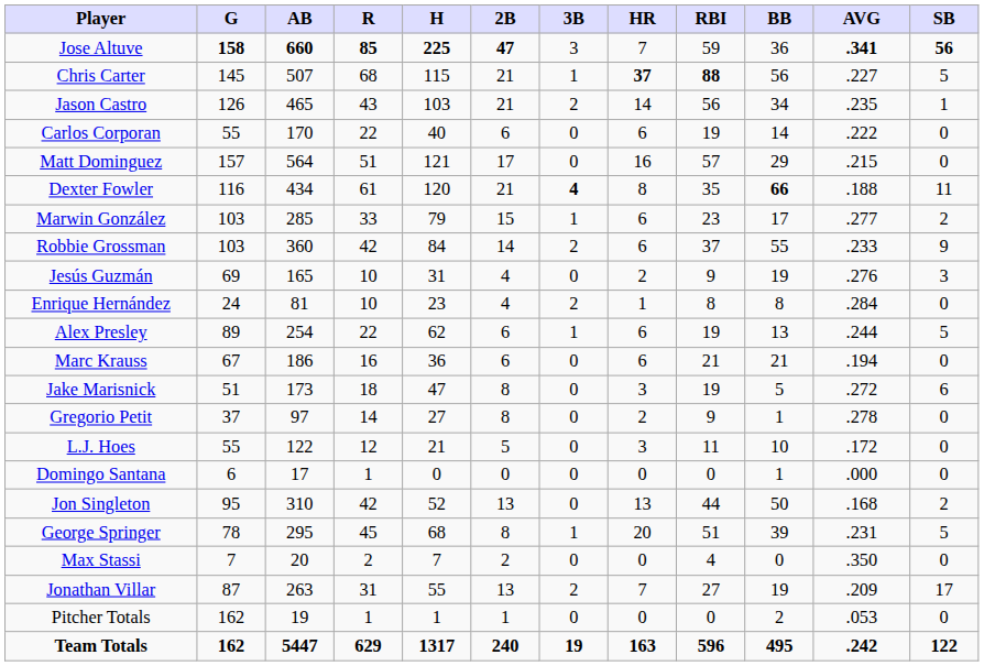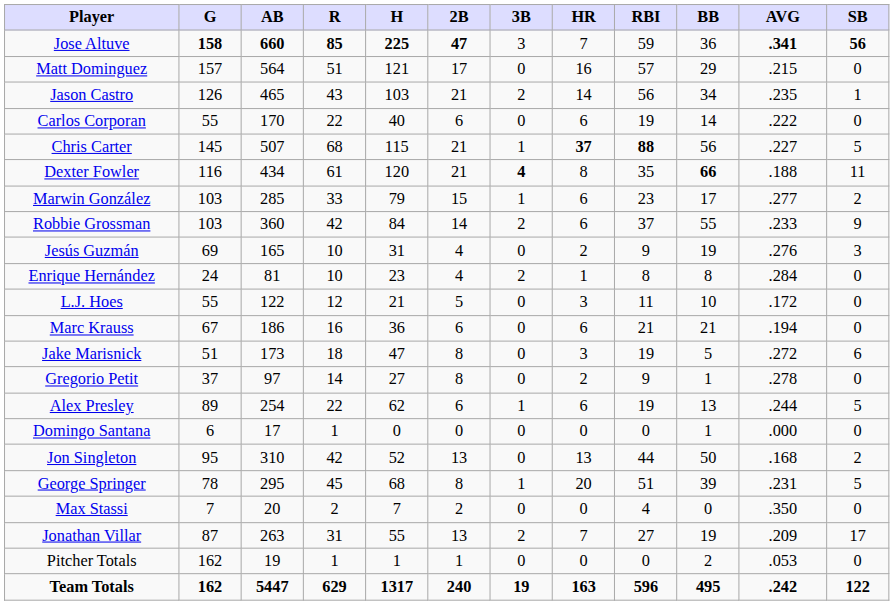rows swapped: Chris Carter <-> Matt Dominguez
rows swapped: L.J. Hoes <-> Alex Presley
